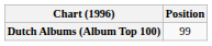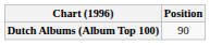Dutch Albums (Album Top 100) | Position: 99 -> 90
